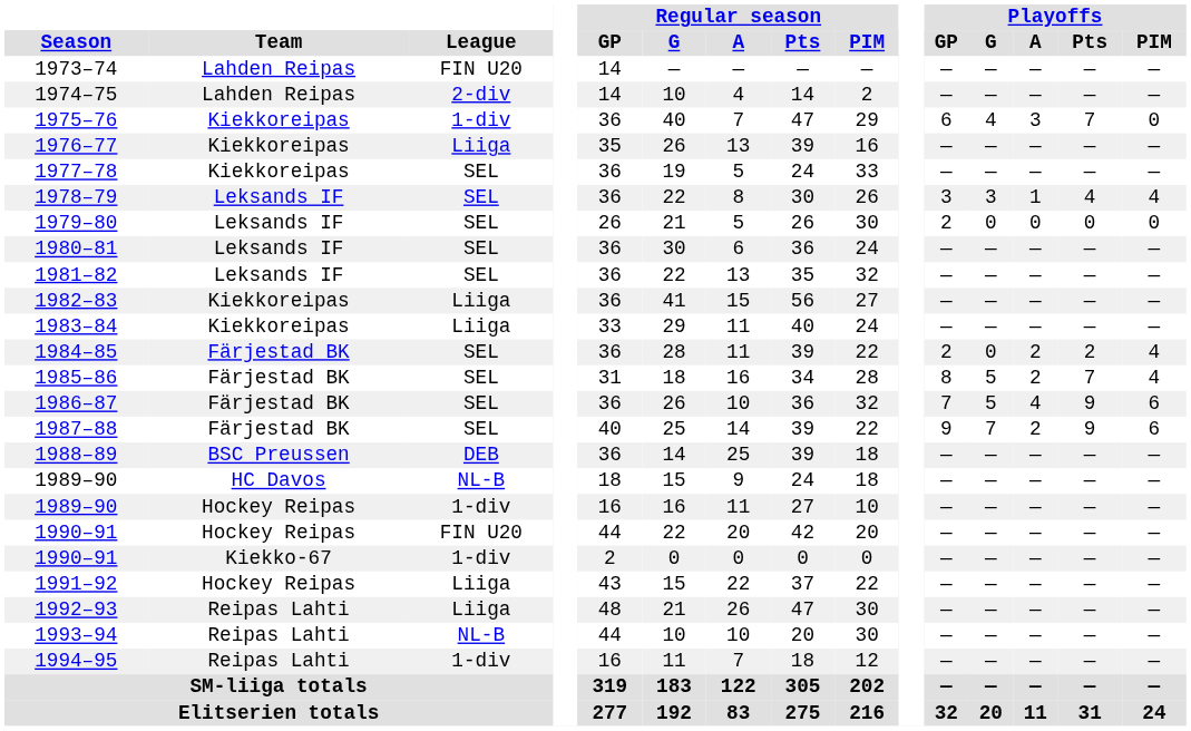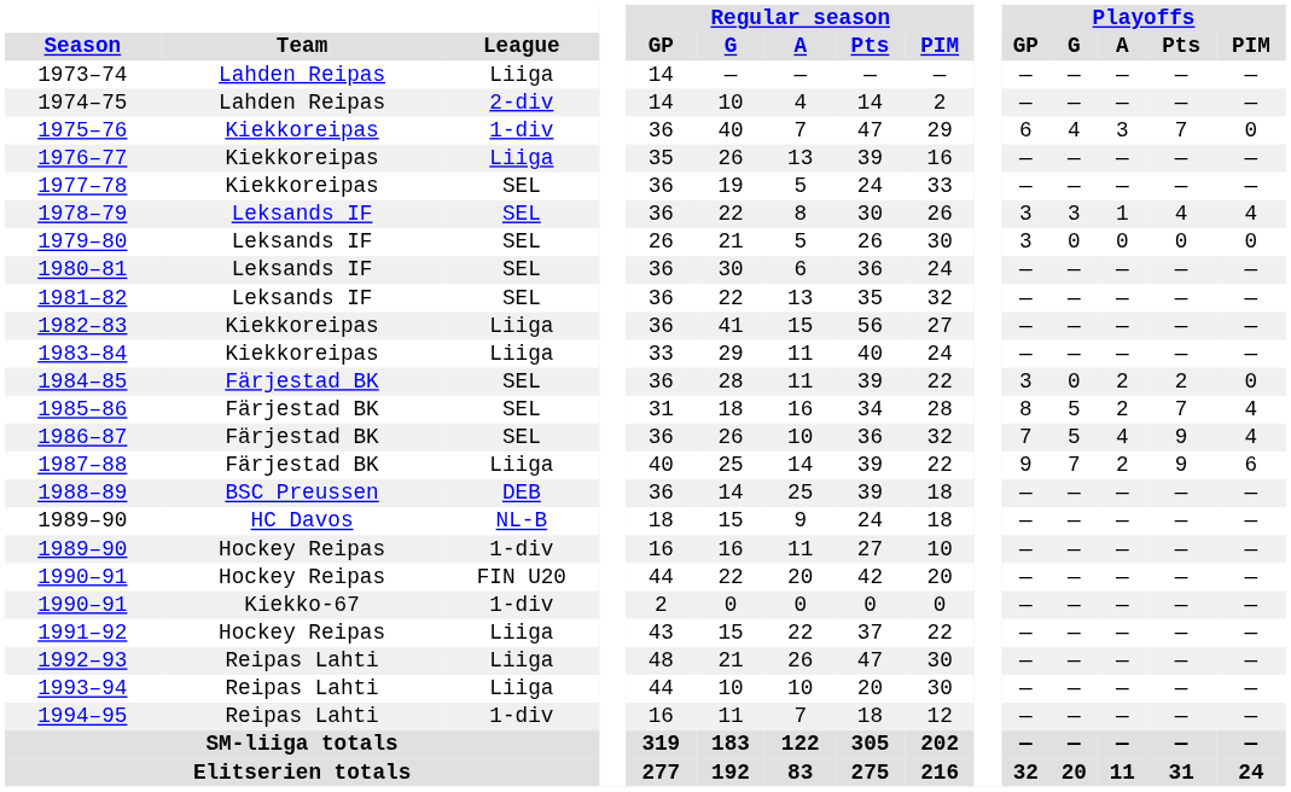1973–74 | League: FIN U20 -> Liiga
1979–80 | Playoffs / GP: 2 -> 3
1984–85 | Playoffs / GP: 2 -> 3
1984–85 | Playoffs / PIM: 4 -> 0
1986–87 | Playoffs / PIM: 6 -> 4
1987–88 | League: SEL -> Liiga
1993–94 | League: NL-B -> Liiga
